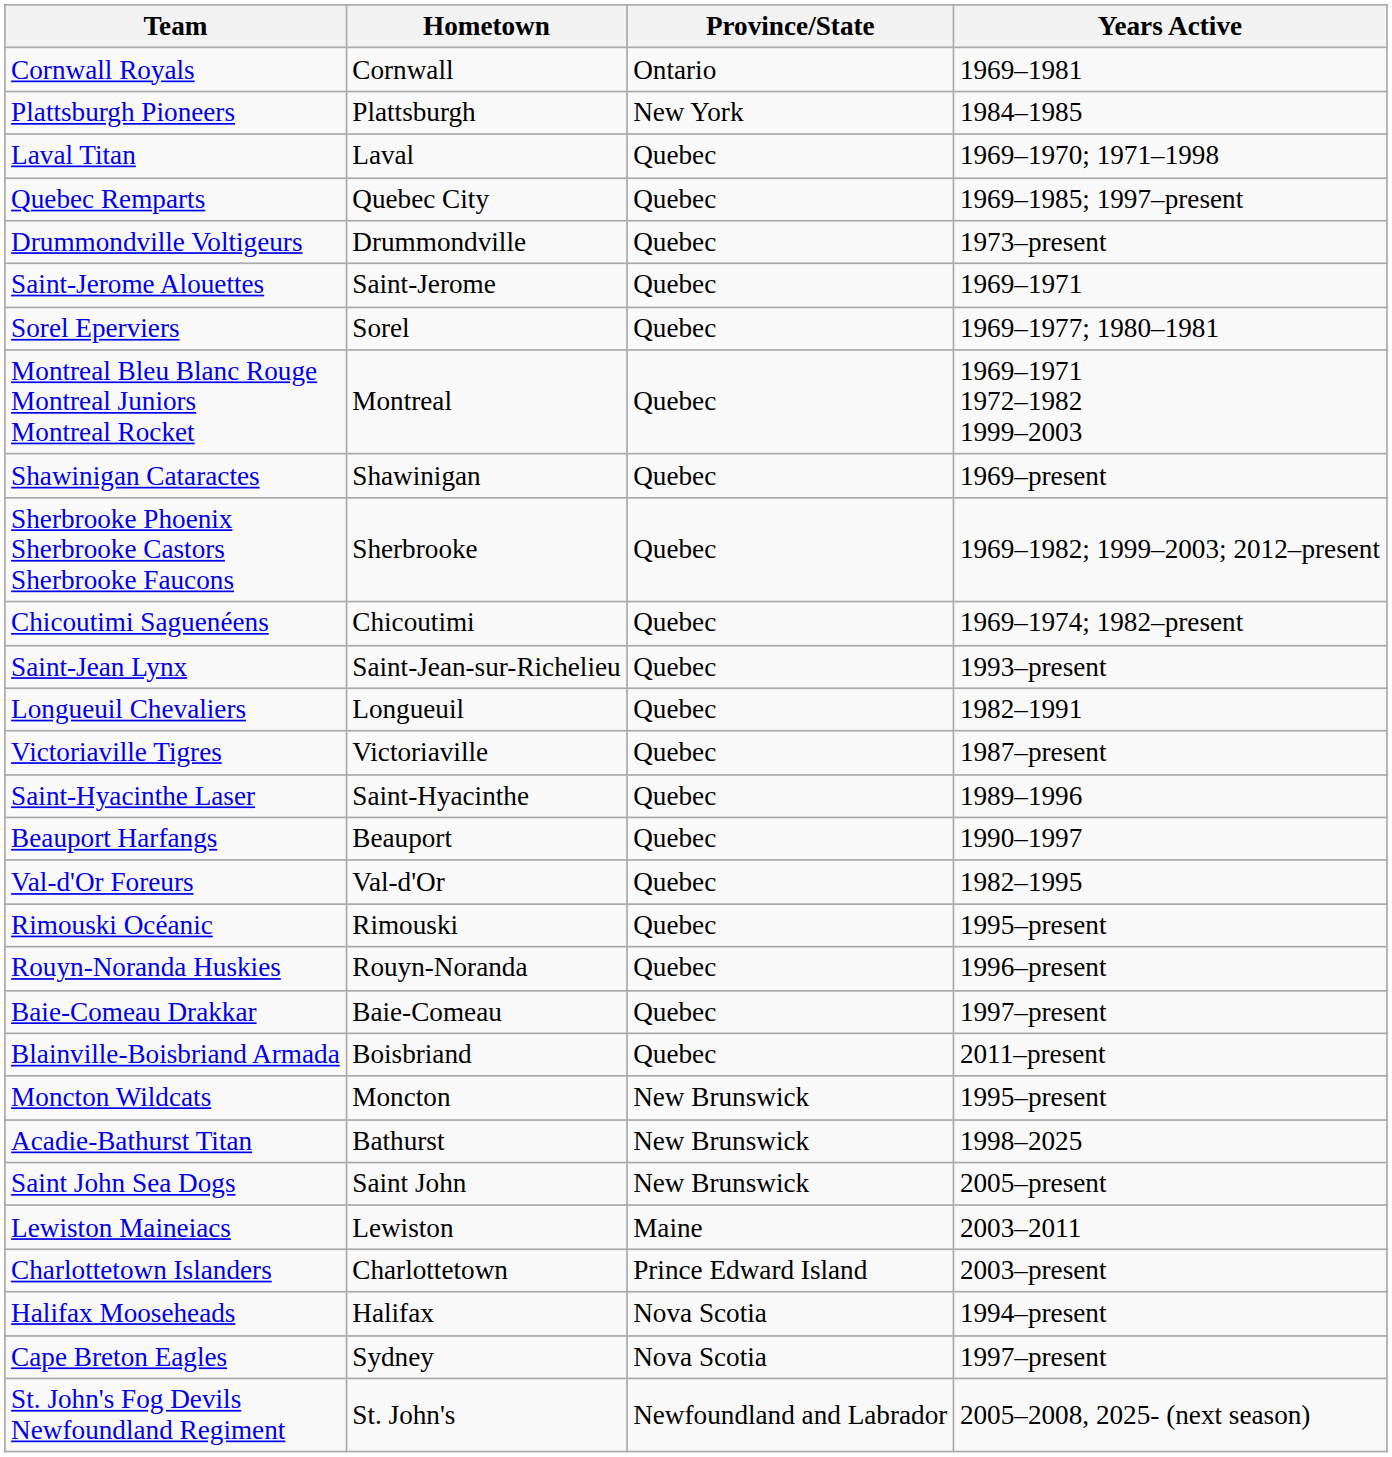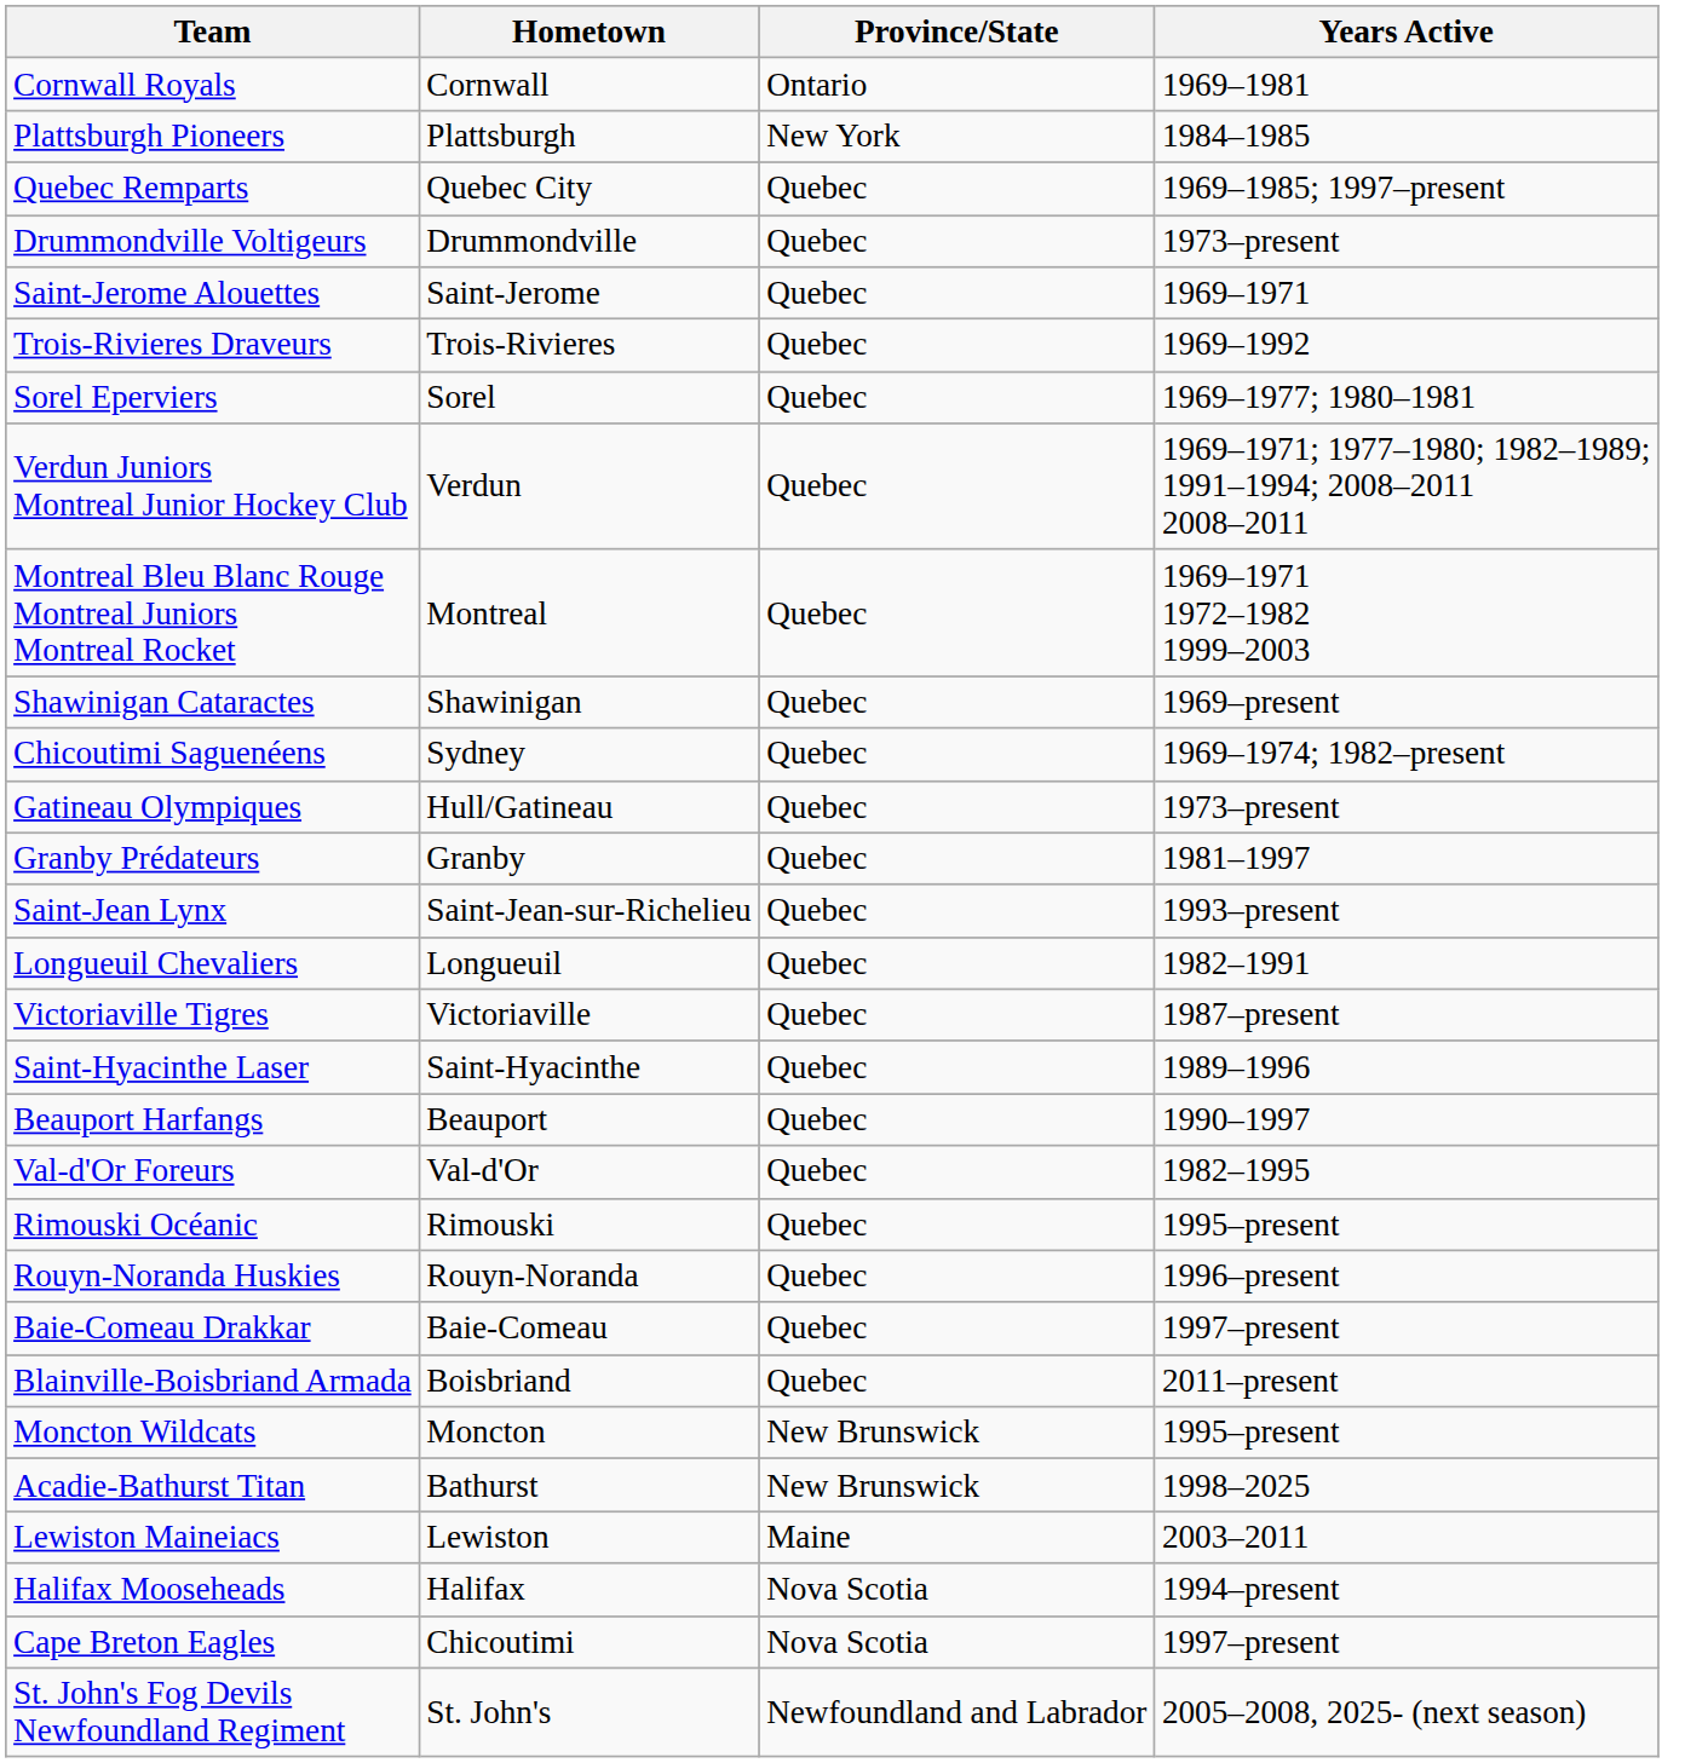- row: Laval Titan | Laval | Quebec | 1969–1970; 1971–1998
+ row: Trois-Rivieres Draveurs | Trois-Rivieres | Quebec | 1969–1992
+ row: Verdun Juniors Montreal Junior Hockey Club | Verdun | Quebec | 1969–1971; 1977–1980; 1982–1989; 1991–1994; 2008–2011 2008–2011
- row: Sherbrooke Phoenix Sherbrooke Castors Sherbrooke Faucons | Sherbrooke | Quebec | 1969–1982; 1999–2003; 2012–present
Chicoutimi Saguenéens | Hometown: Chicoutimi -> Sydney
+ row: Gatineau Olympiques | Hull/Gatineau | Quebec | 1973–present
+ row: Granby Prédateurs | Granby | Quebec | 1981–1997
- row: Saint John Sea Dogs | Saint John | New Brunswick | 2005–present
- row: Charlottetown Islanders | Charlottetown | Prince Edward Island | 2003–present
Cape Breton Eagles | Hometown: Sydney -> Chicoutimi
